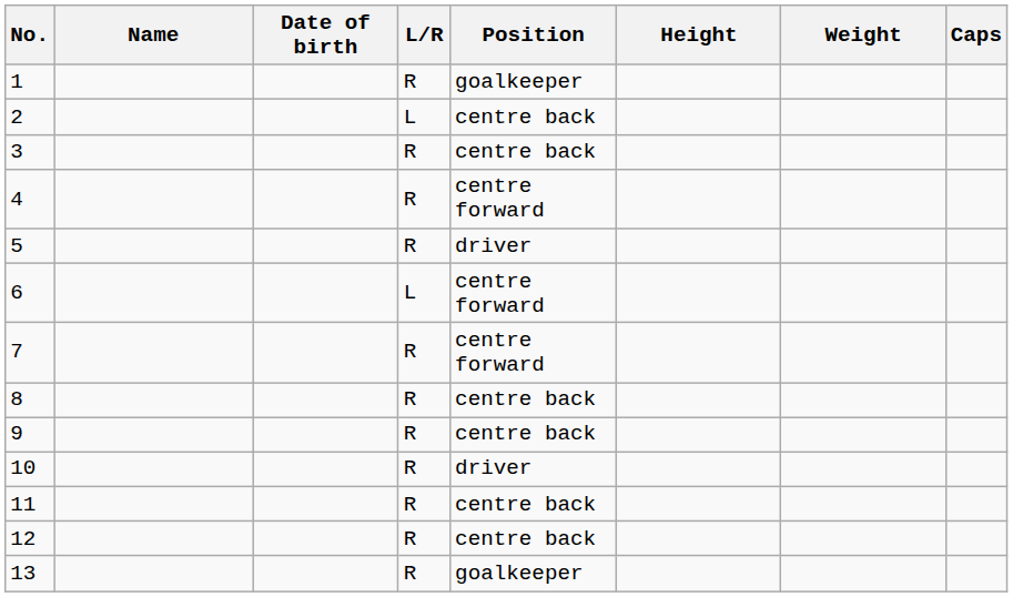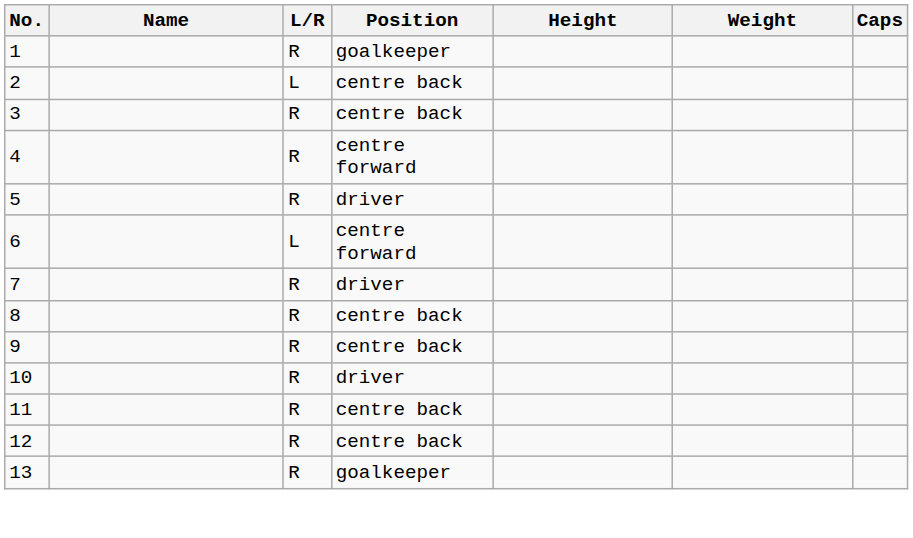- column: Date of birth
7 | Position: centre forward -> driver
